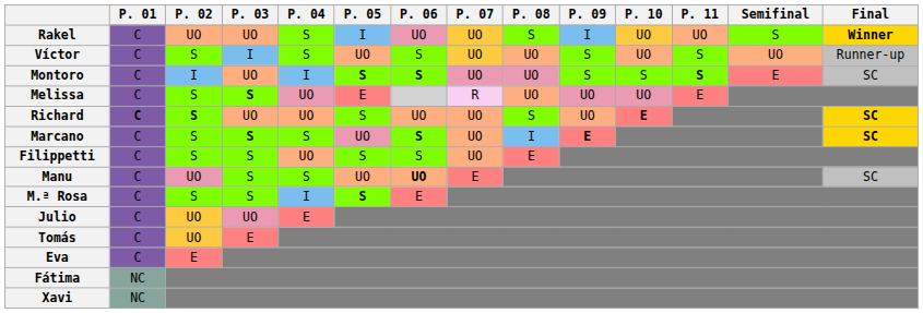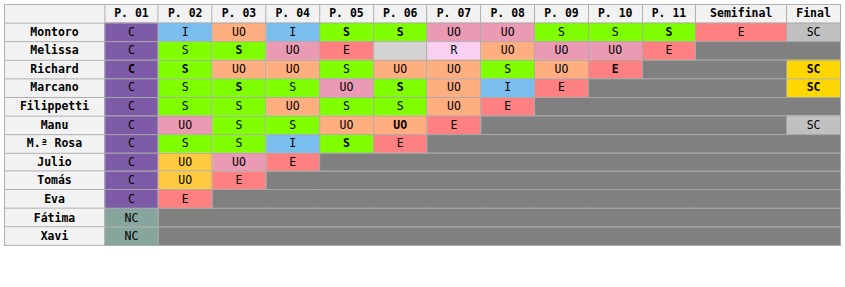- row: Rakel | C | UO | UO | S | I | UO | UO | S | I | UO | UO | S | Winner
- row: Víctor | C | S | I | S | UO | S | UO | UO | S | UO | S | UO | Runner-up
Marcano | P. 09: bold -> normal
